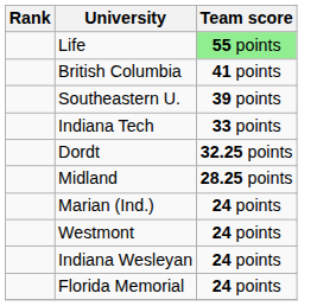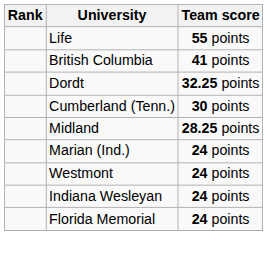Life | Team score: lightgreen background -> no background
- row: Southeastern U. | 39 points
- row: Indiana Tech | 33 points
+ row: Cumberland (Tenn.) | 30 points
